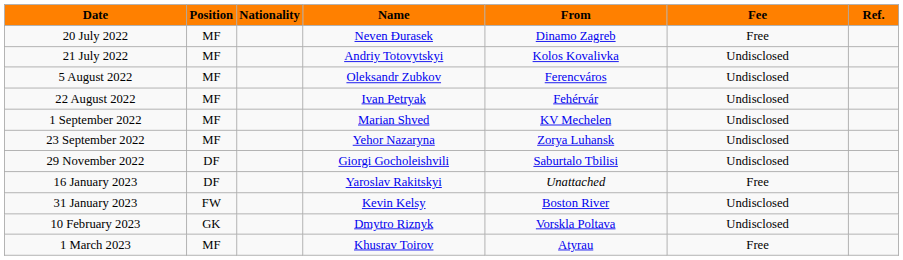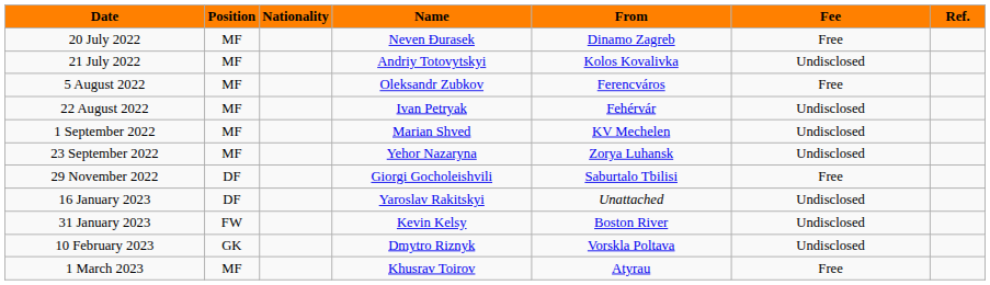5 August 2022 | Fee: Undisclosed -> Free
29 November 2022 | Fee: Undisclosed -> Free
16 January 2023 | Fee: Free -> Undisclosed
